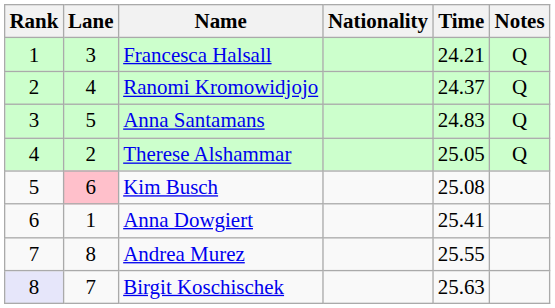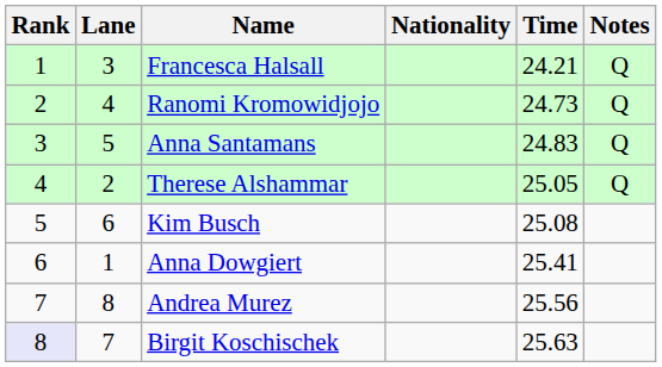Ranomi Kromowidjojo | Time: 24.37 -> 24.73
Kim Busch | Lane: pink background -> no background
Andrea Murez | Time: 25.55 -> 25.56
